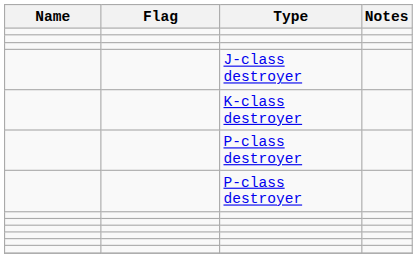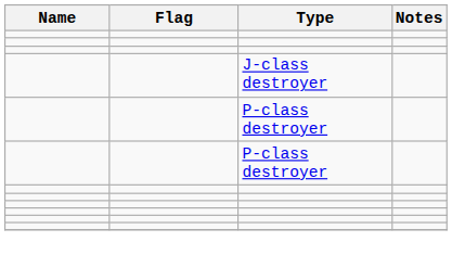- row: K-class destroyer
